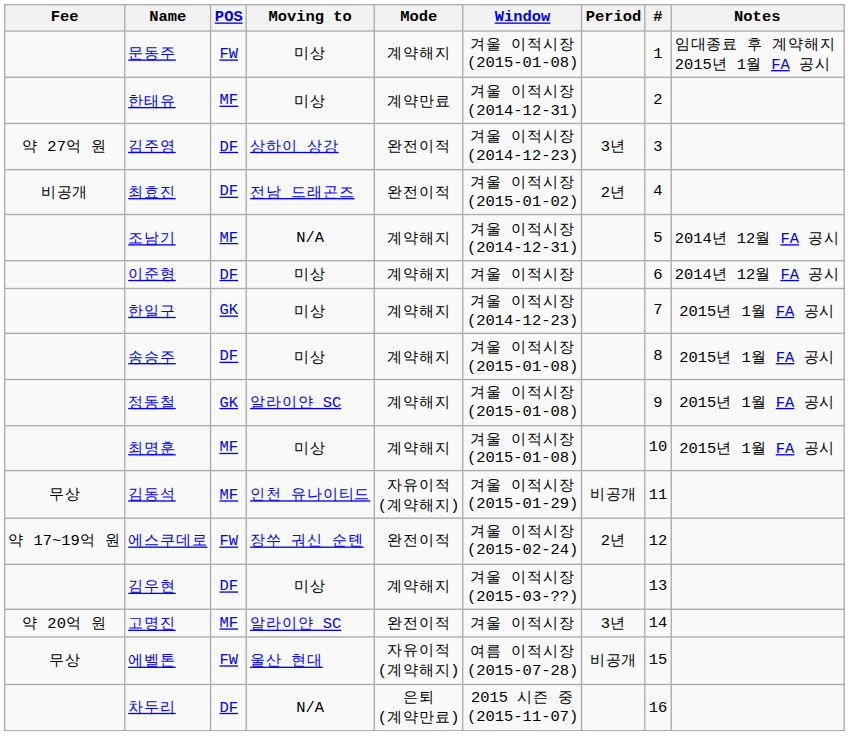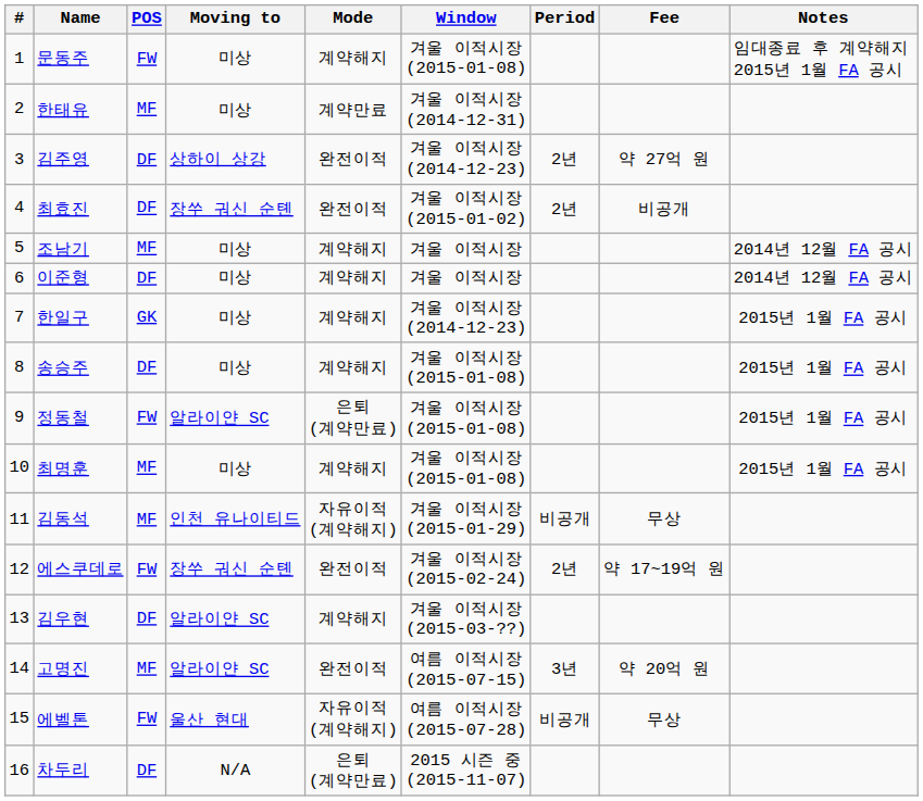columns swapped: # <-> Fee
김주영 | Period: 3년 -> 2년
최효진 | Moving to: 전남 드래곤즈 -> 장쑤 궈신 순톈
조남기 | Moving to: N/A -> 미상
조남기 | Window: 겨울 이적시장 (2014-12-31) -> 겨울 이적시장
정동철 | POS: GK -> FW
정동철 | Mode: 계약해지 -> 은퇴 (계약만료)
김우현 | Moving to: 미상 -> 알라이얀 SC
고명진 | Window: 겨울 이적시장 -> 여름 이적시장 (2015-07-15)
